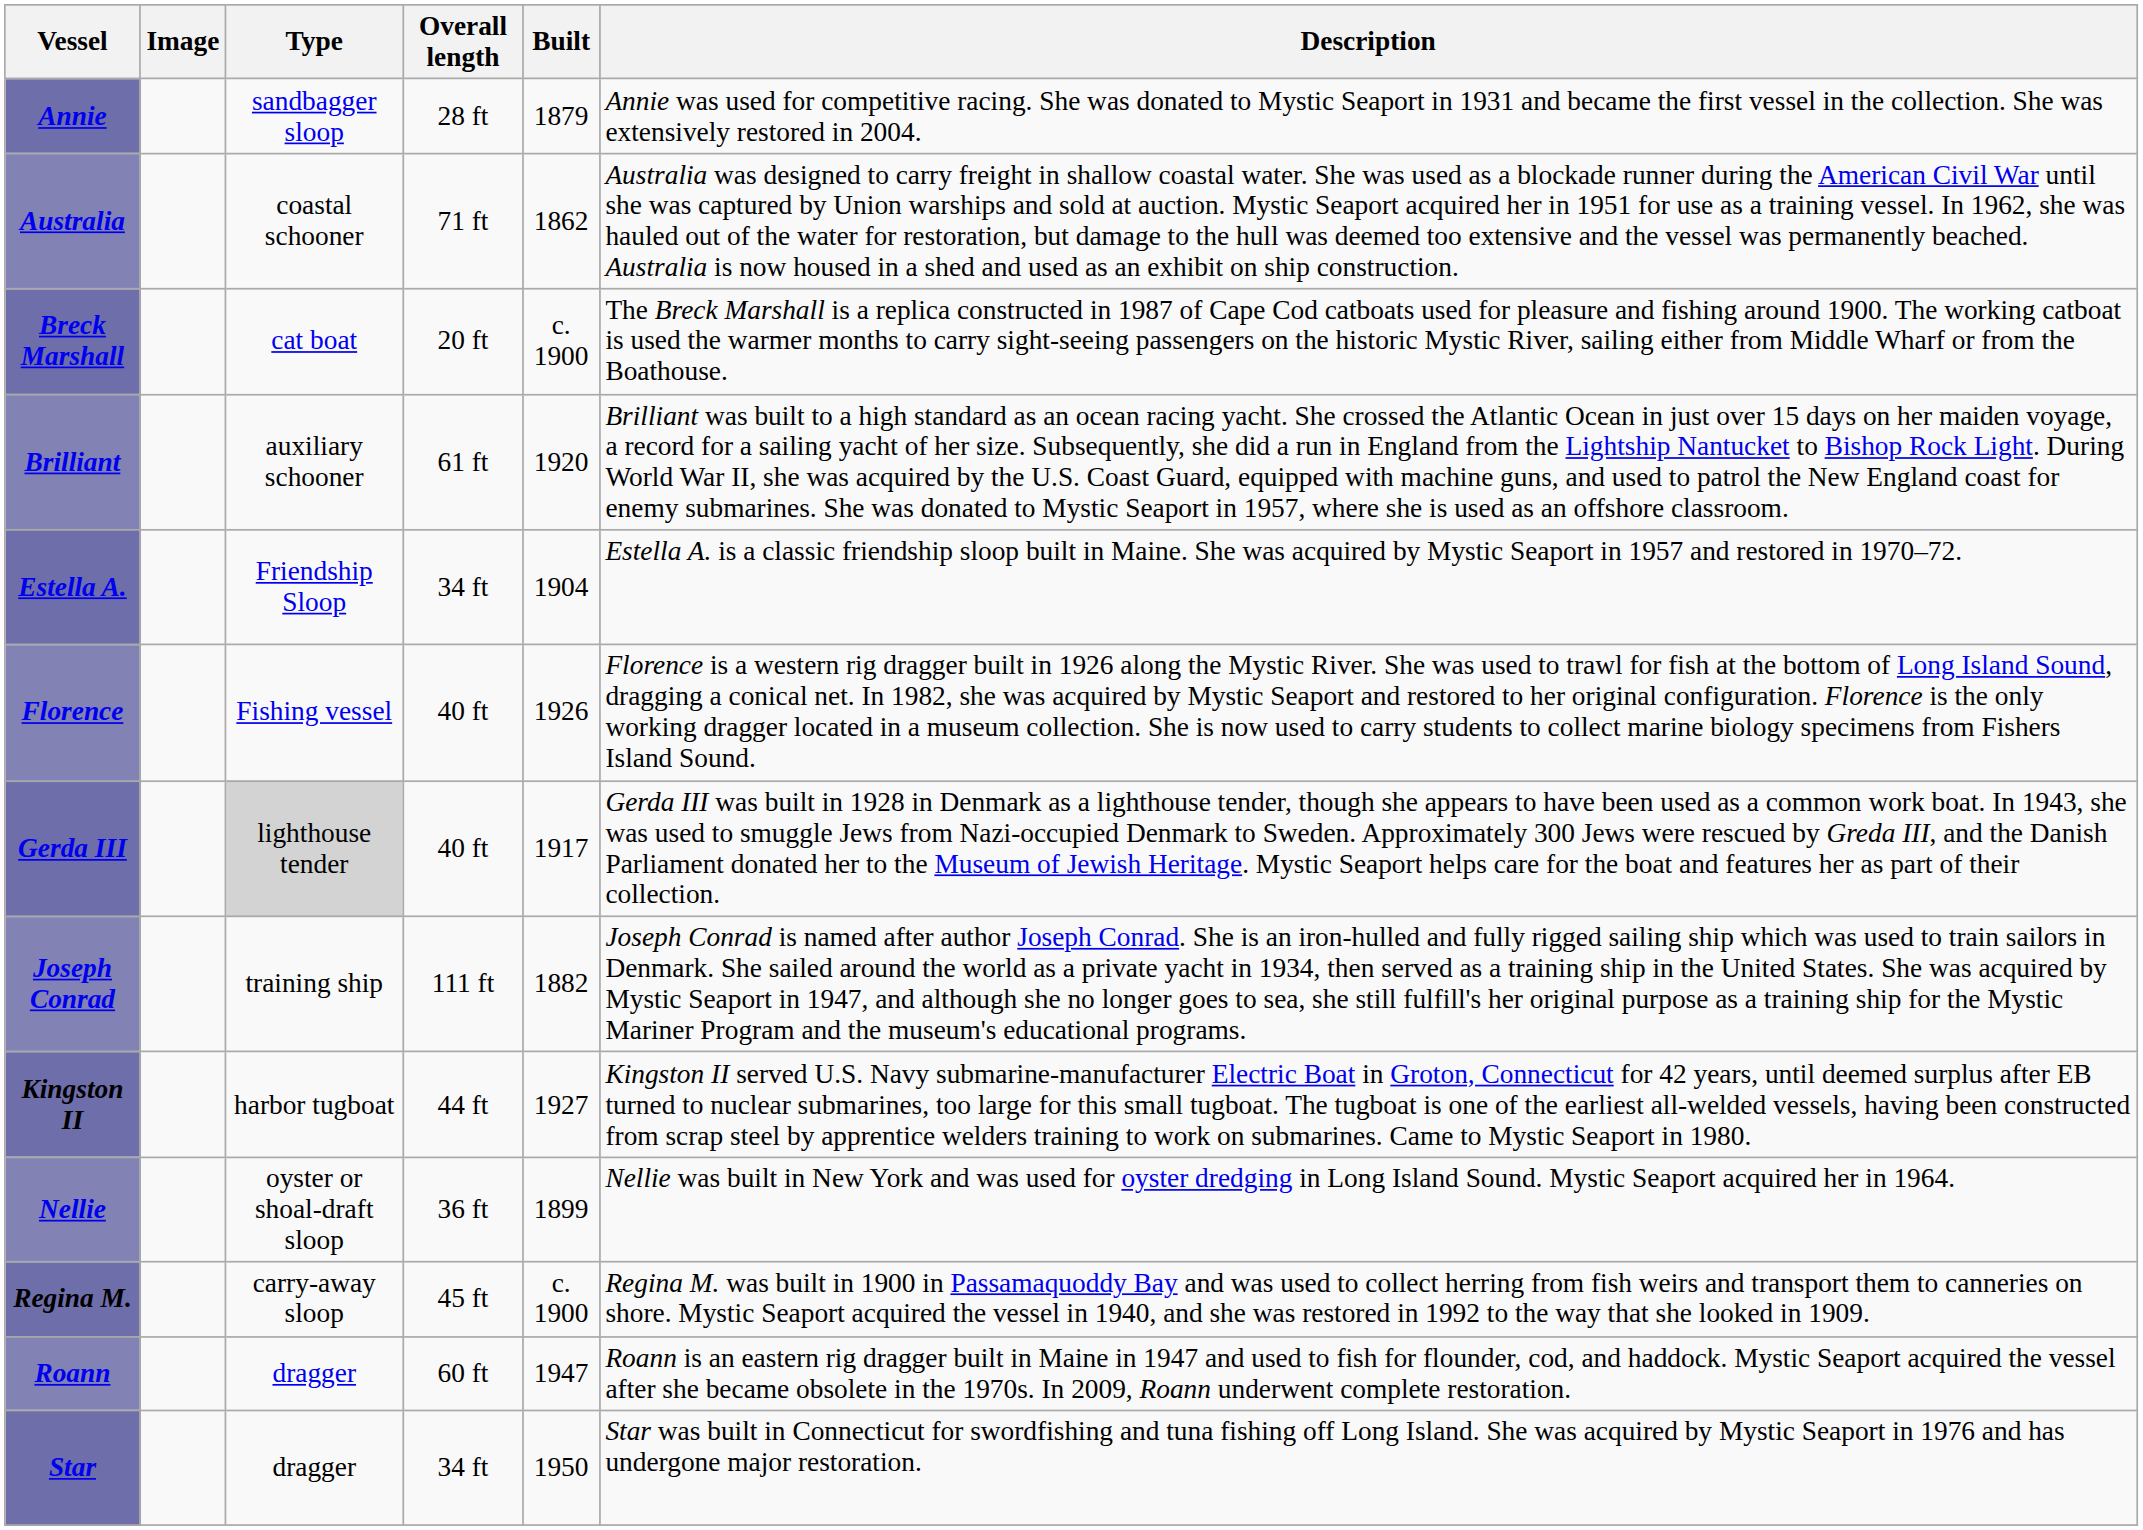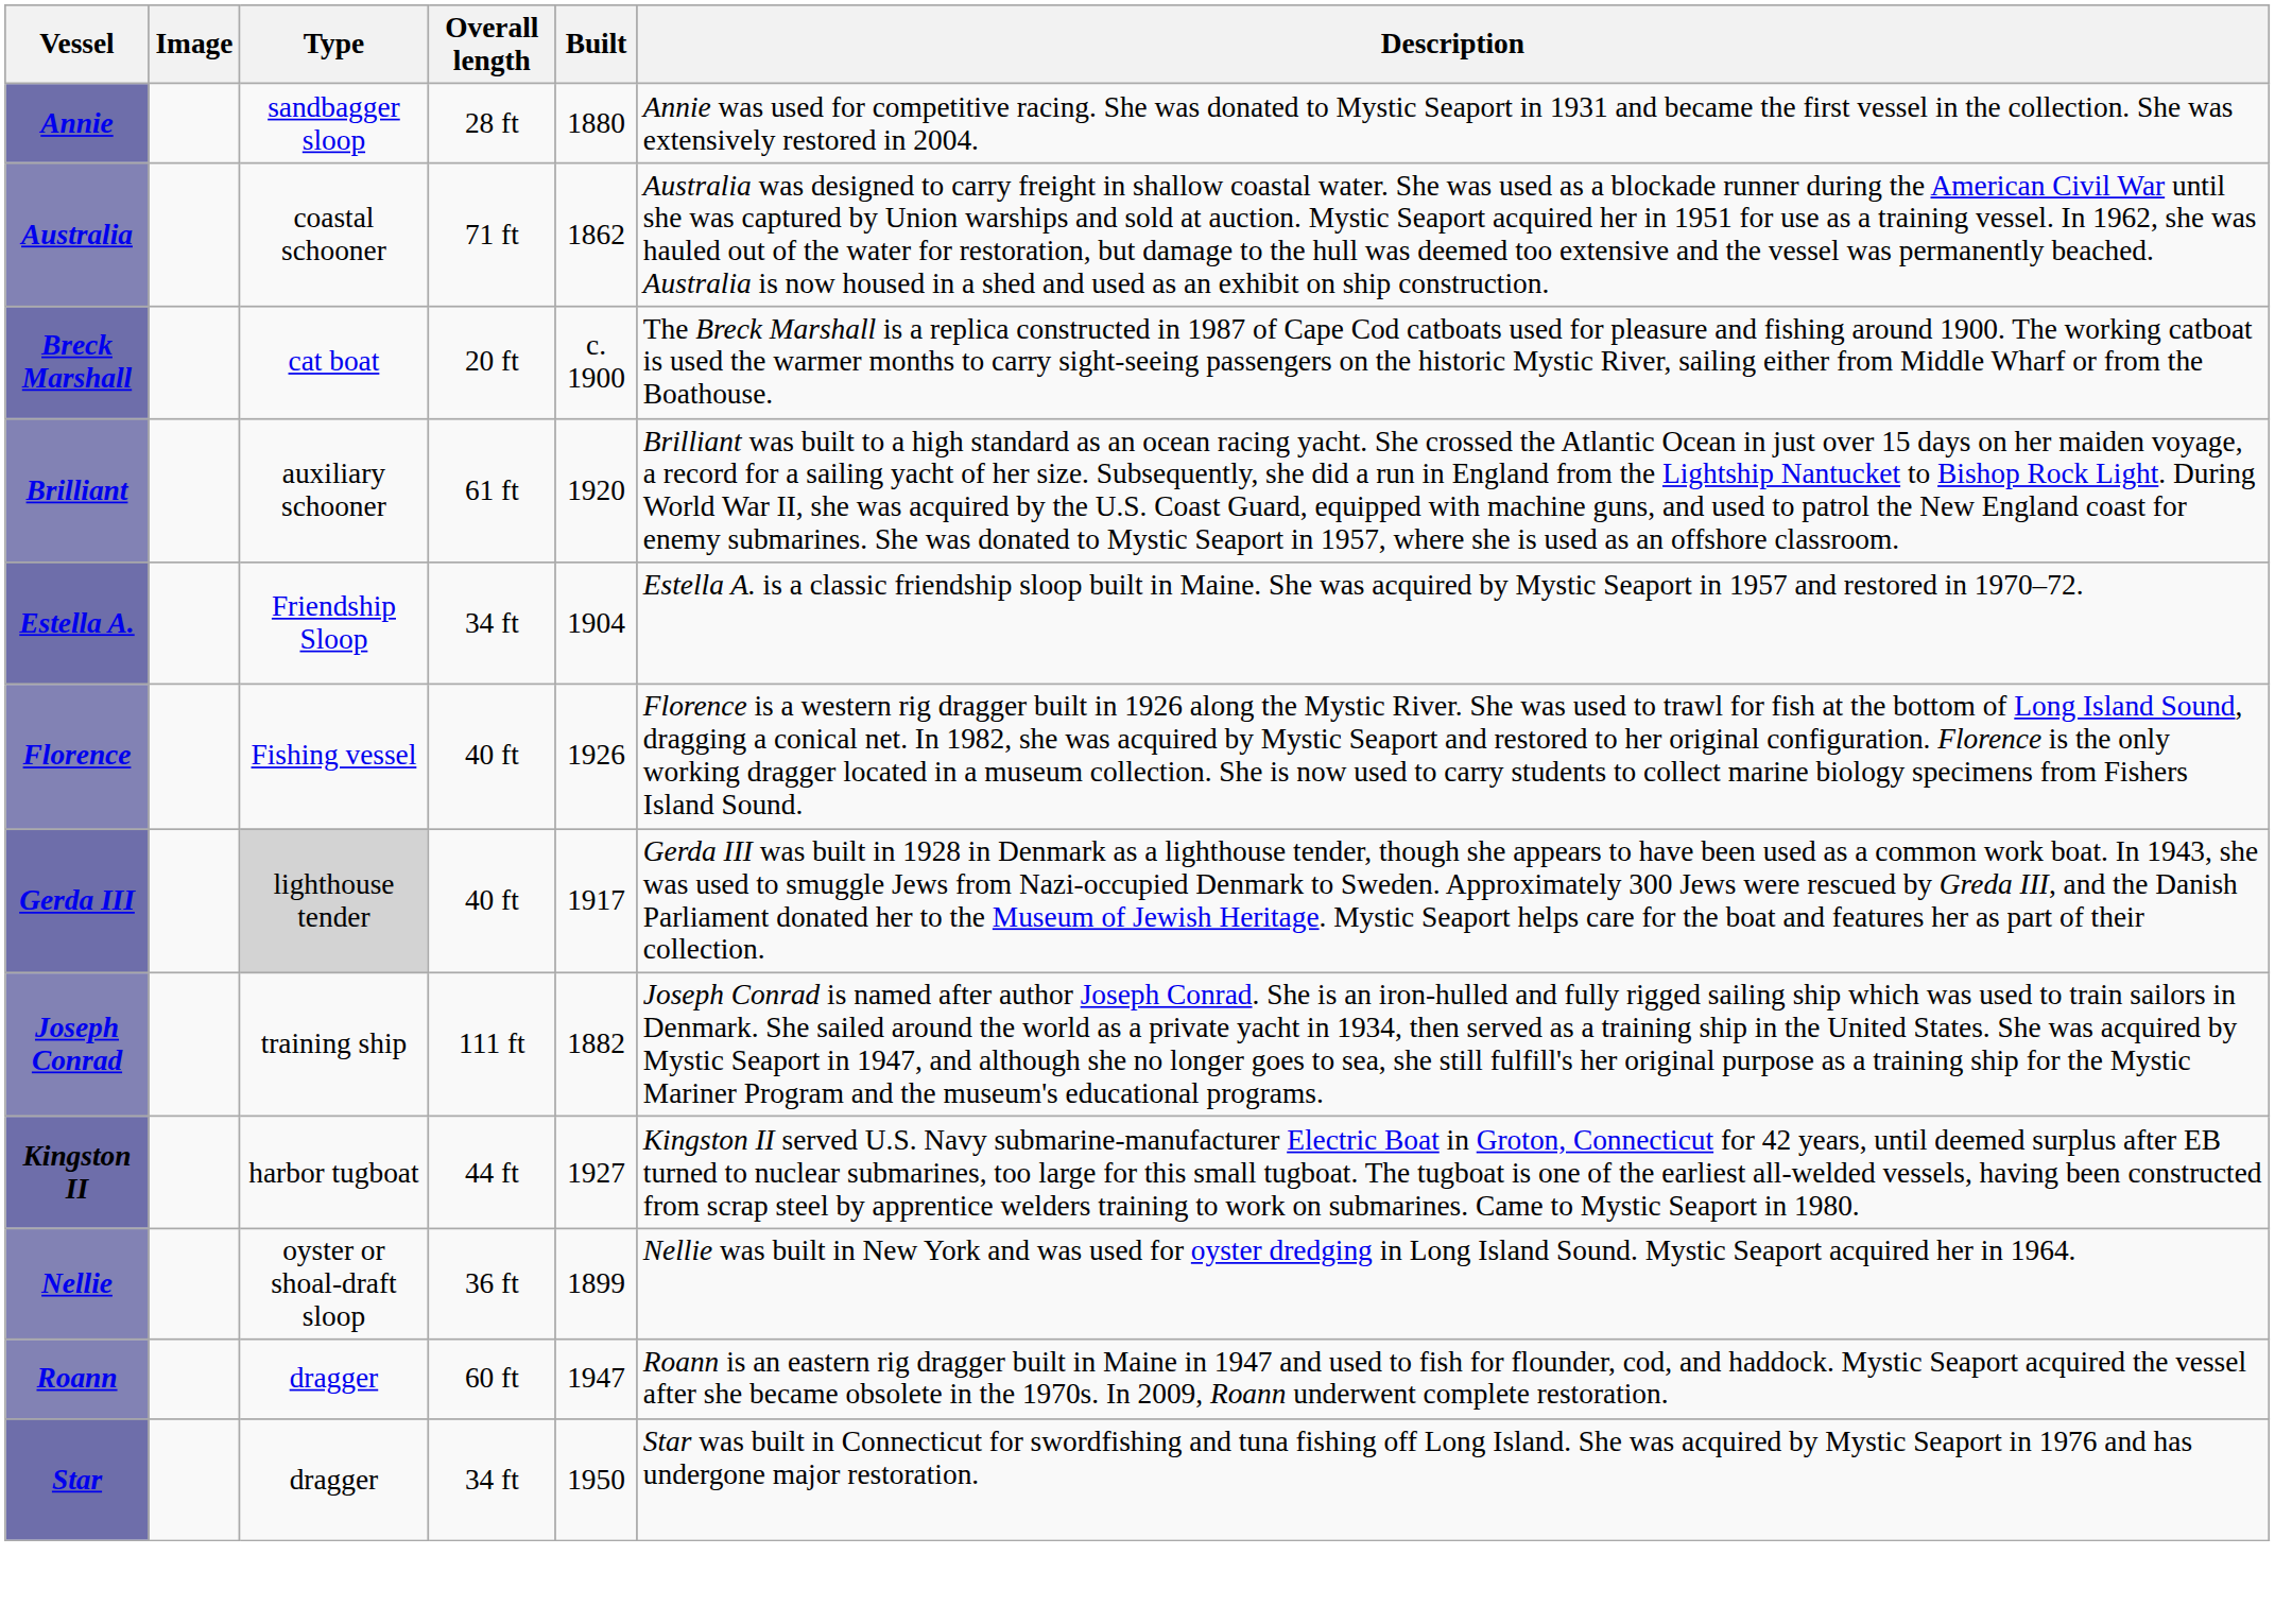Annie | Built: 1879 -> 1880
- row: Regina M. | carry-away sloop | 45 ft | c. 1900 | Regina M. was built in 1900 in Passamaquoddy Bay and was used to collect herring from fish weirs and transport them to canneries on shore. Mystic Seaport acquired the vessel in 1940, and she was restored in 1992 to the way that she looked in 1909.
